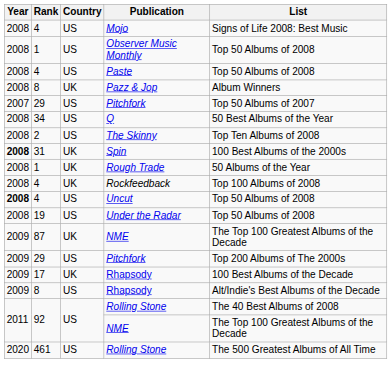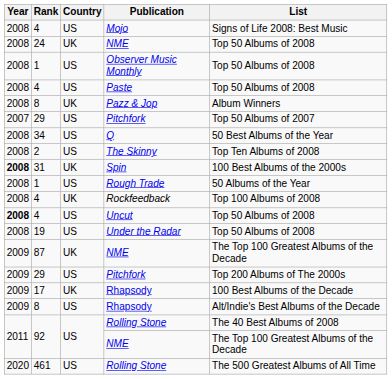+ row: 2008 | 24 | UK | NME | Top 50 Albums of 2008
Rough Trade | Country: UK -> US
